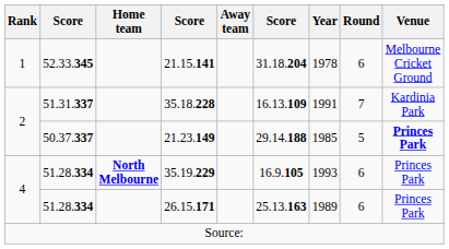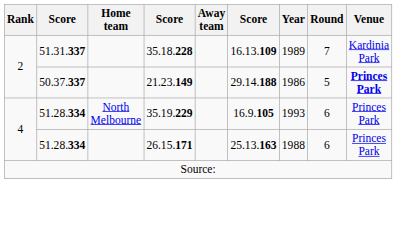- row: 1 | 52.33.345 | 21.15.141 | 31.18.204 | 1978 | 6 | Melbourne Cricket Ground
35.18.228 | Year: 1991 -> 1989
21.23.149 | Year: 1985 -> 1986
35.19.229 | Home team: bold -> normal
26.15.171 | Year: 1989 -> 1988
